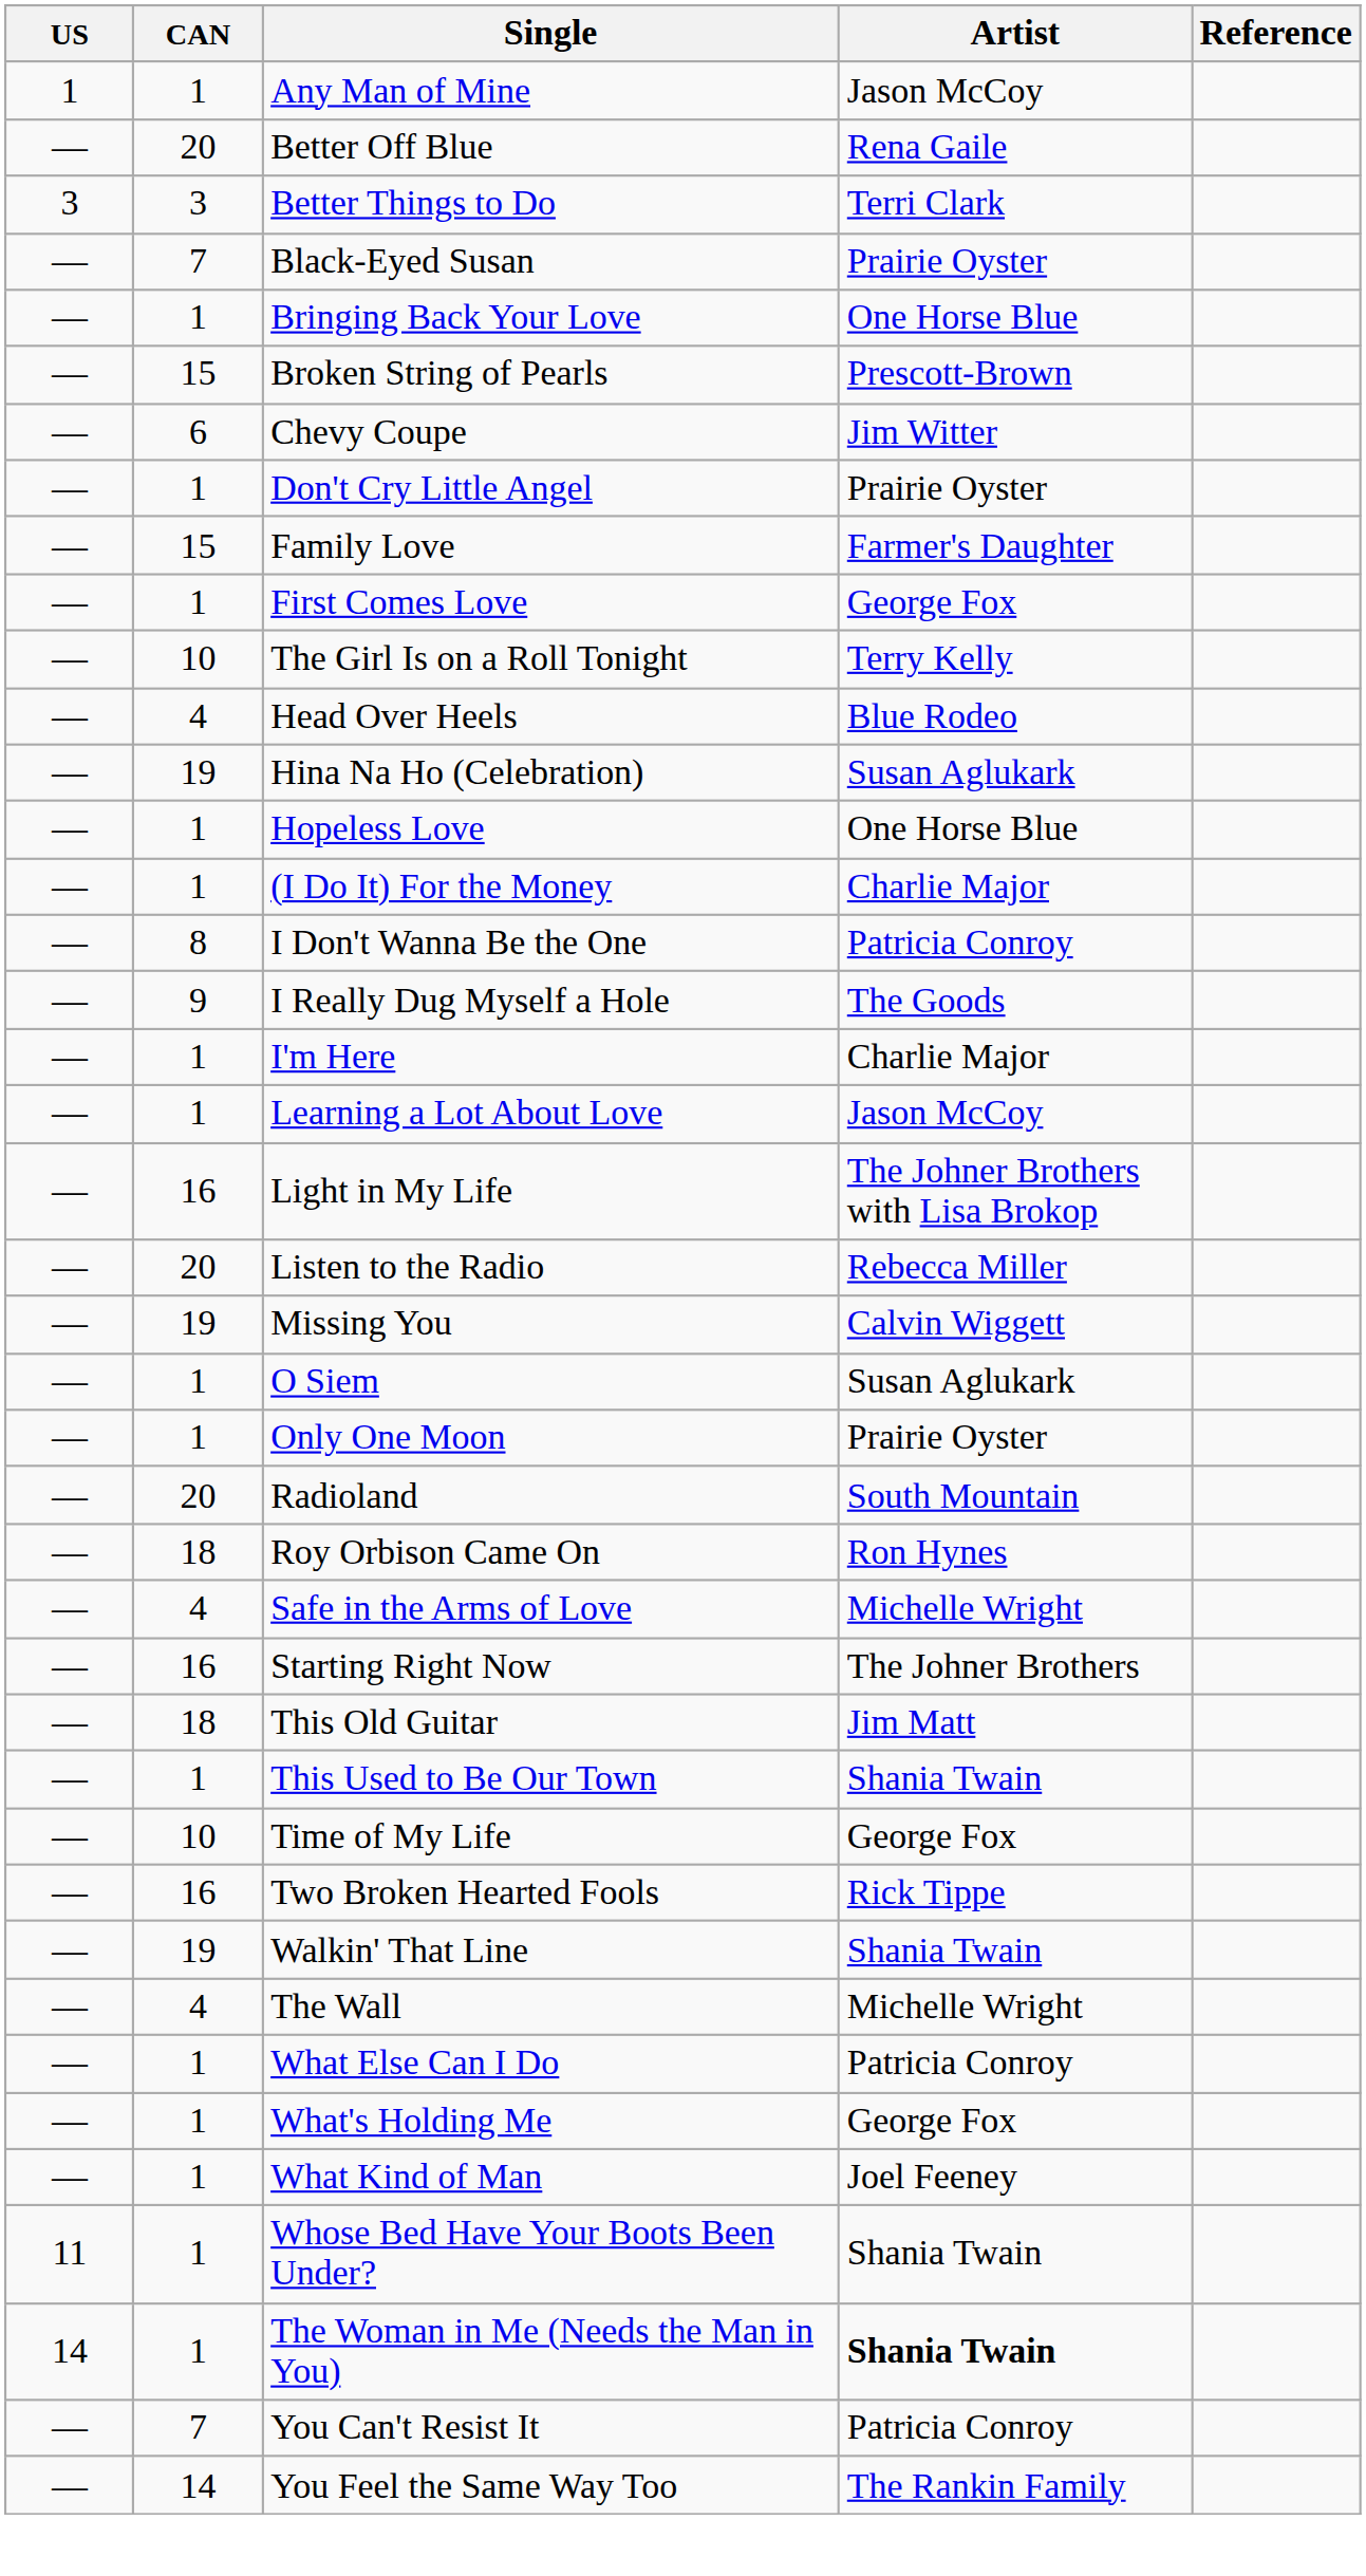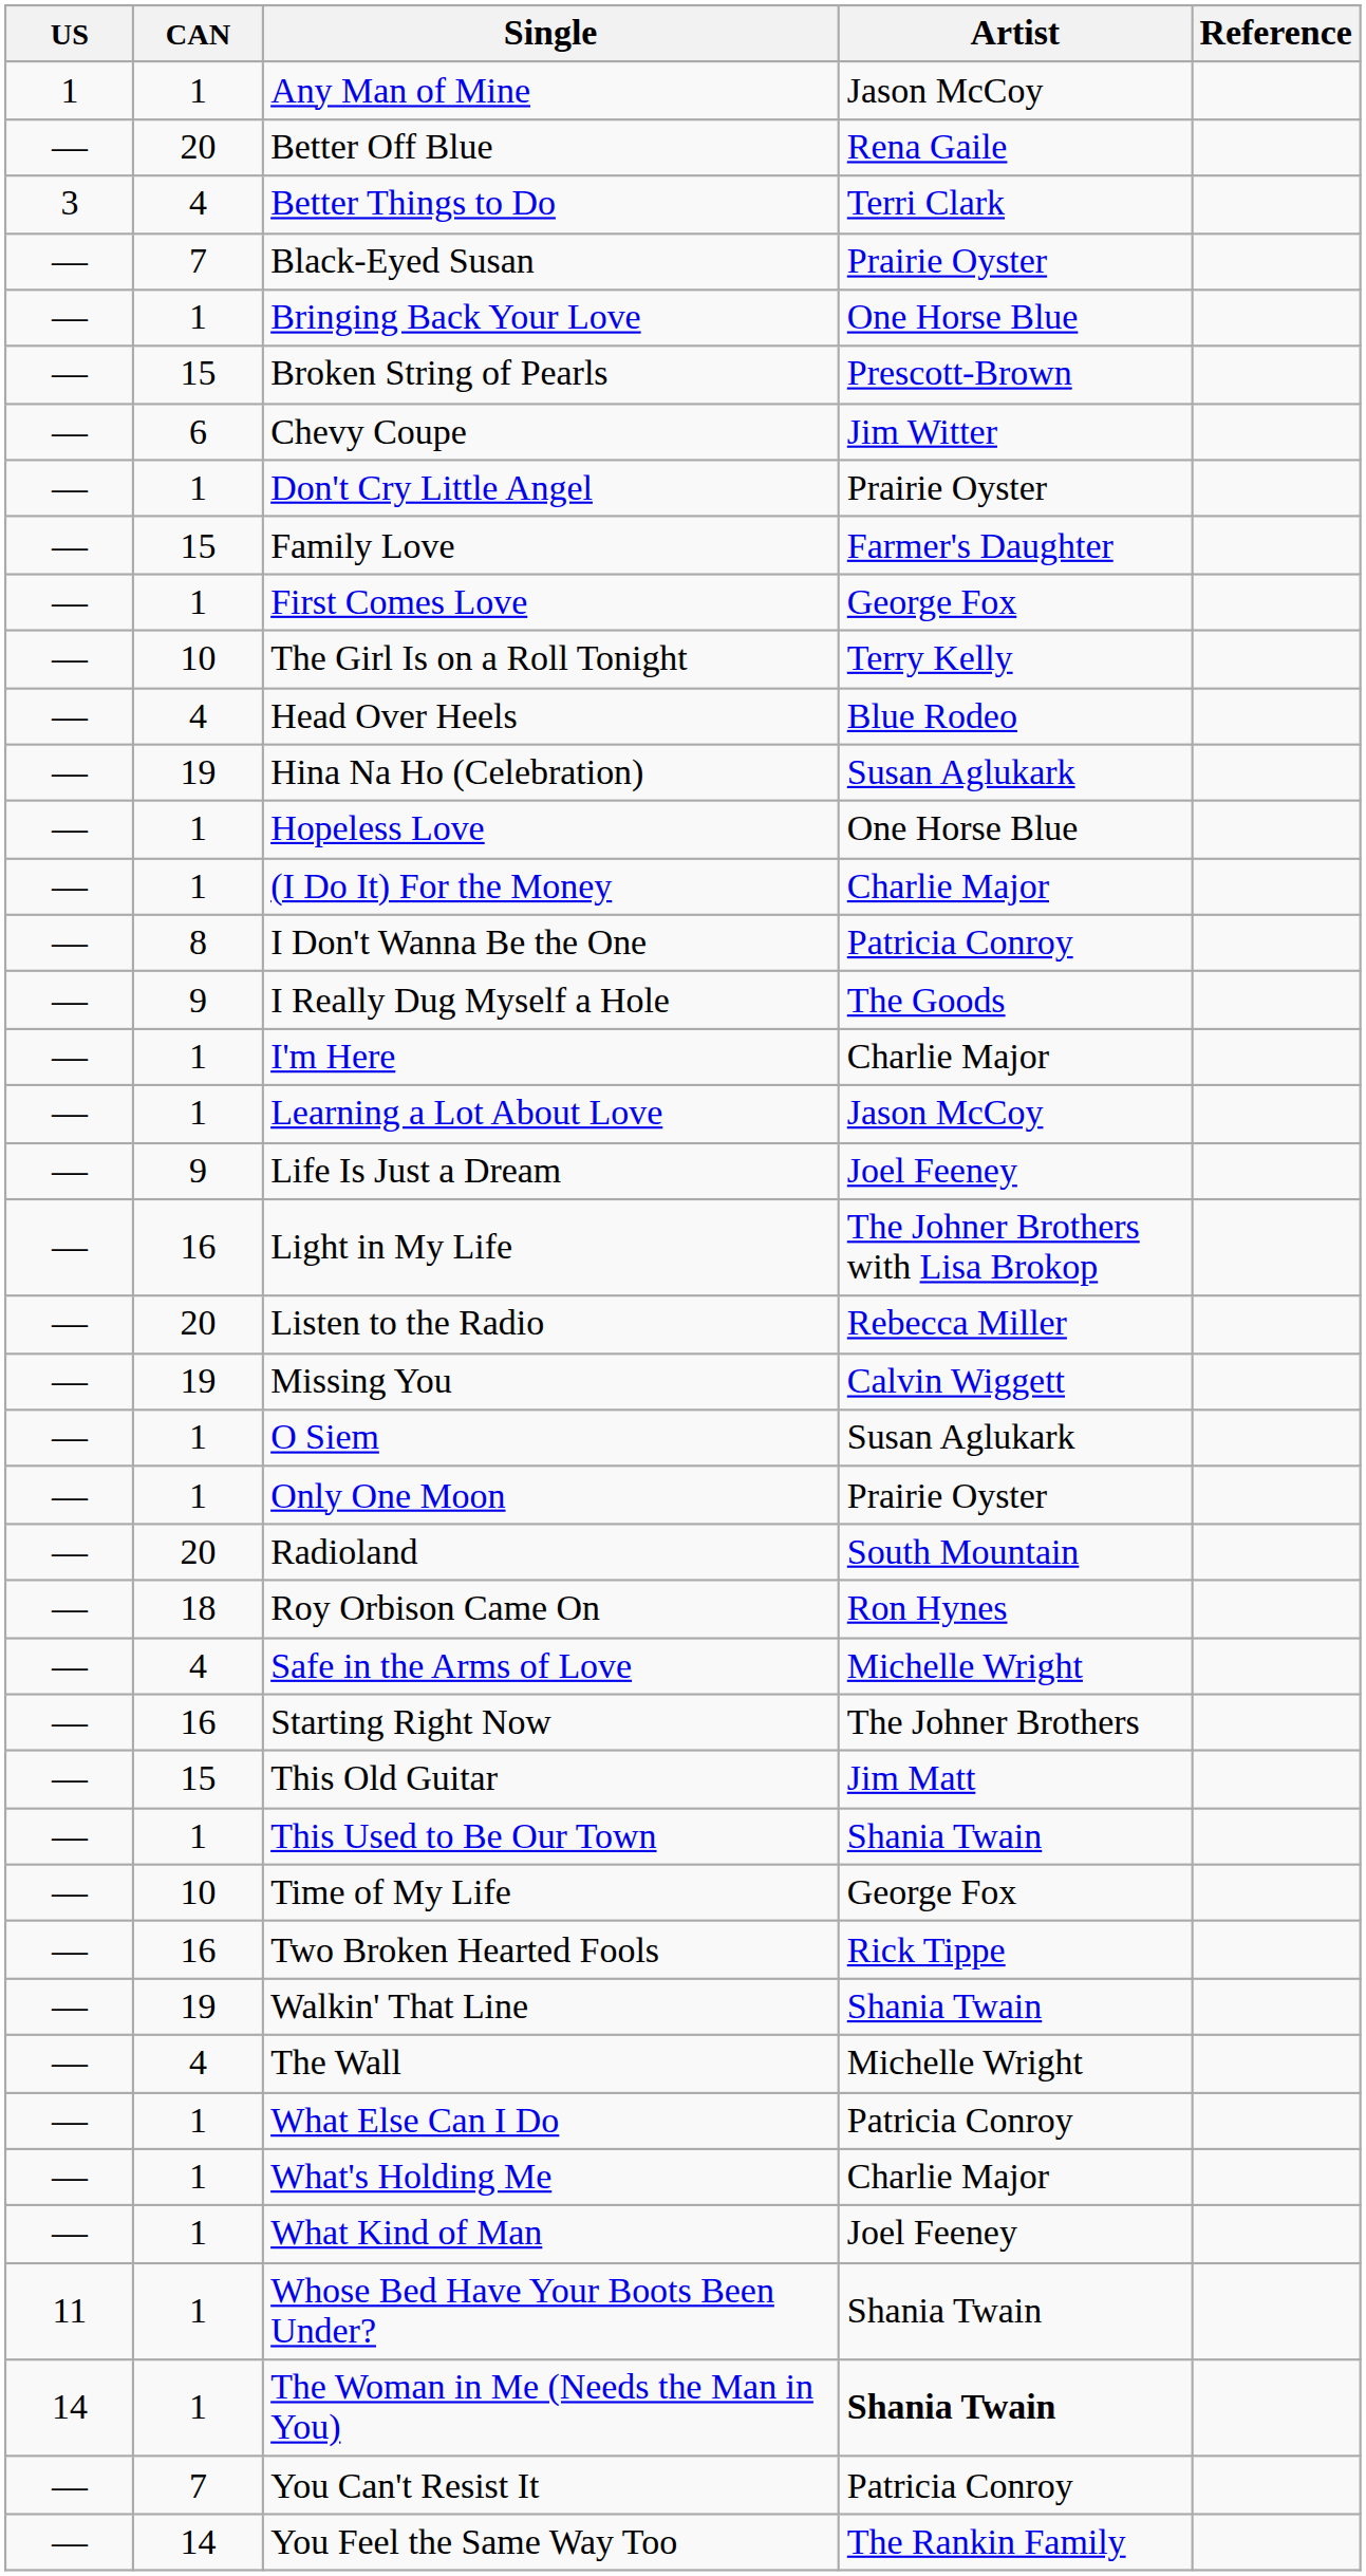Better Things to Do | CAN: 3 -> 4
+ row: — | 9 | Life Is Just a Dream | Joel Feeney
This Old Guitar | CAN: 18 -> 15
What's Holding Me | Artist: George Fox -> Charlie Major
